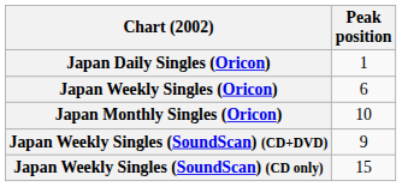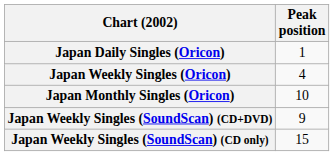Japan Weekly Singles (Oricon) | Peak position: 6 -> 4
